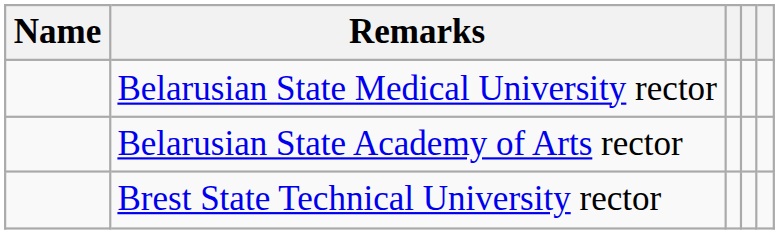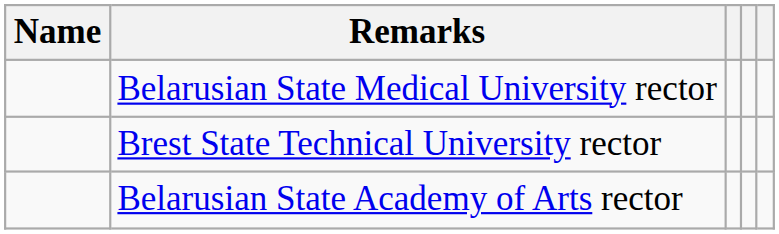rows swapped: Belarusian State Academy of Arts rector <-> Brest State Technical University rector
